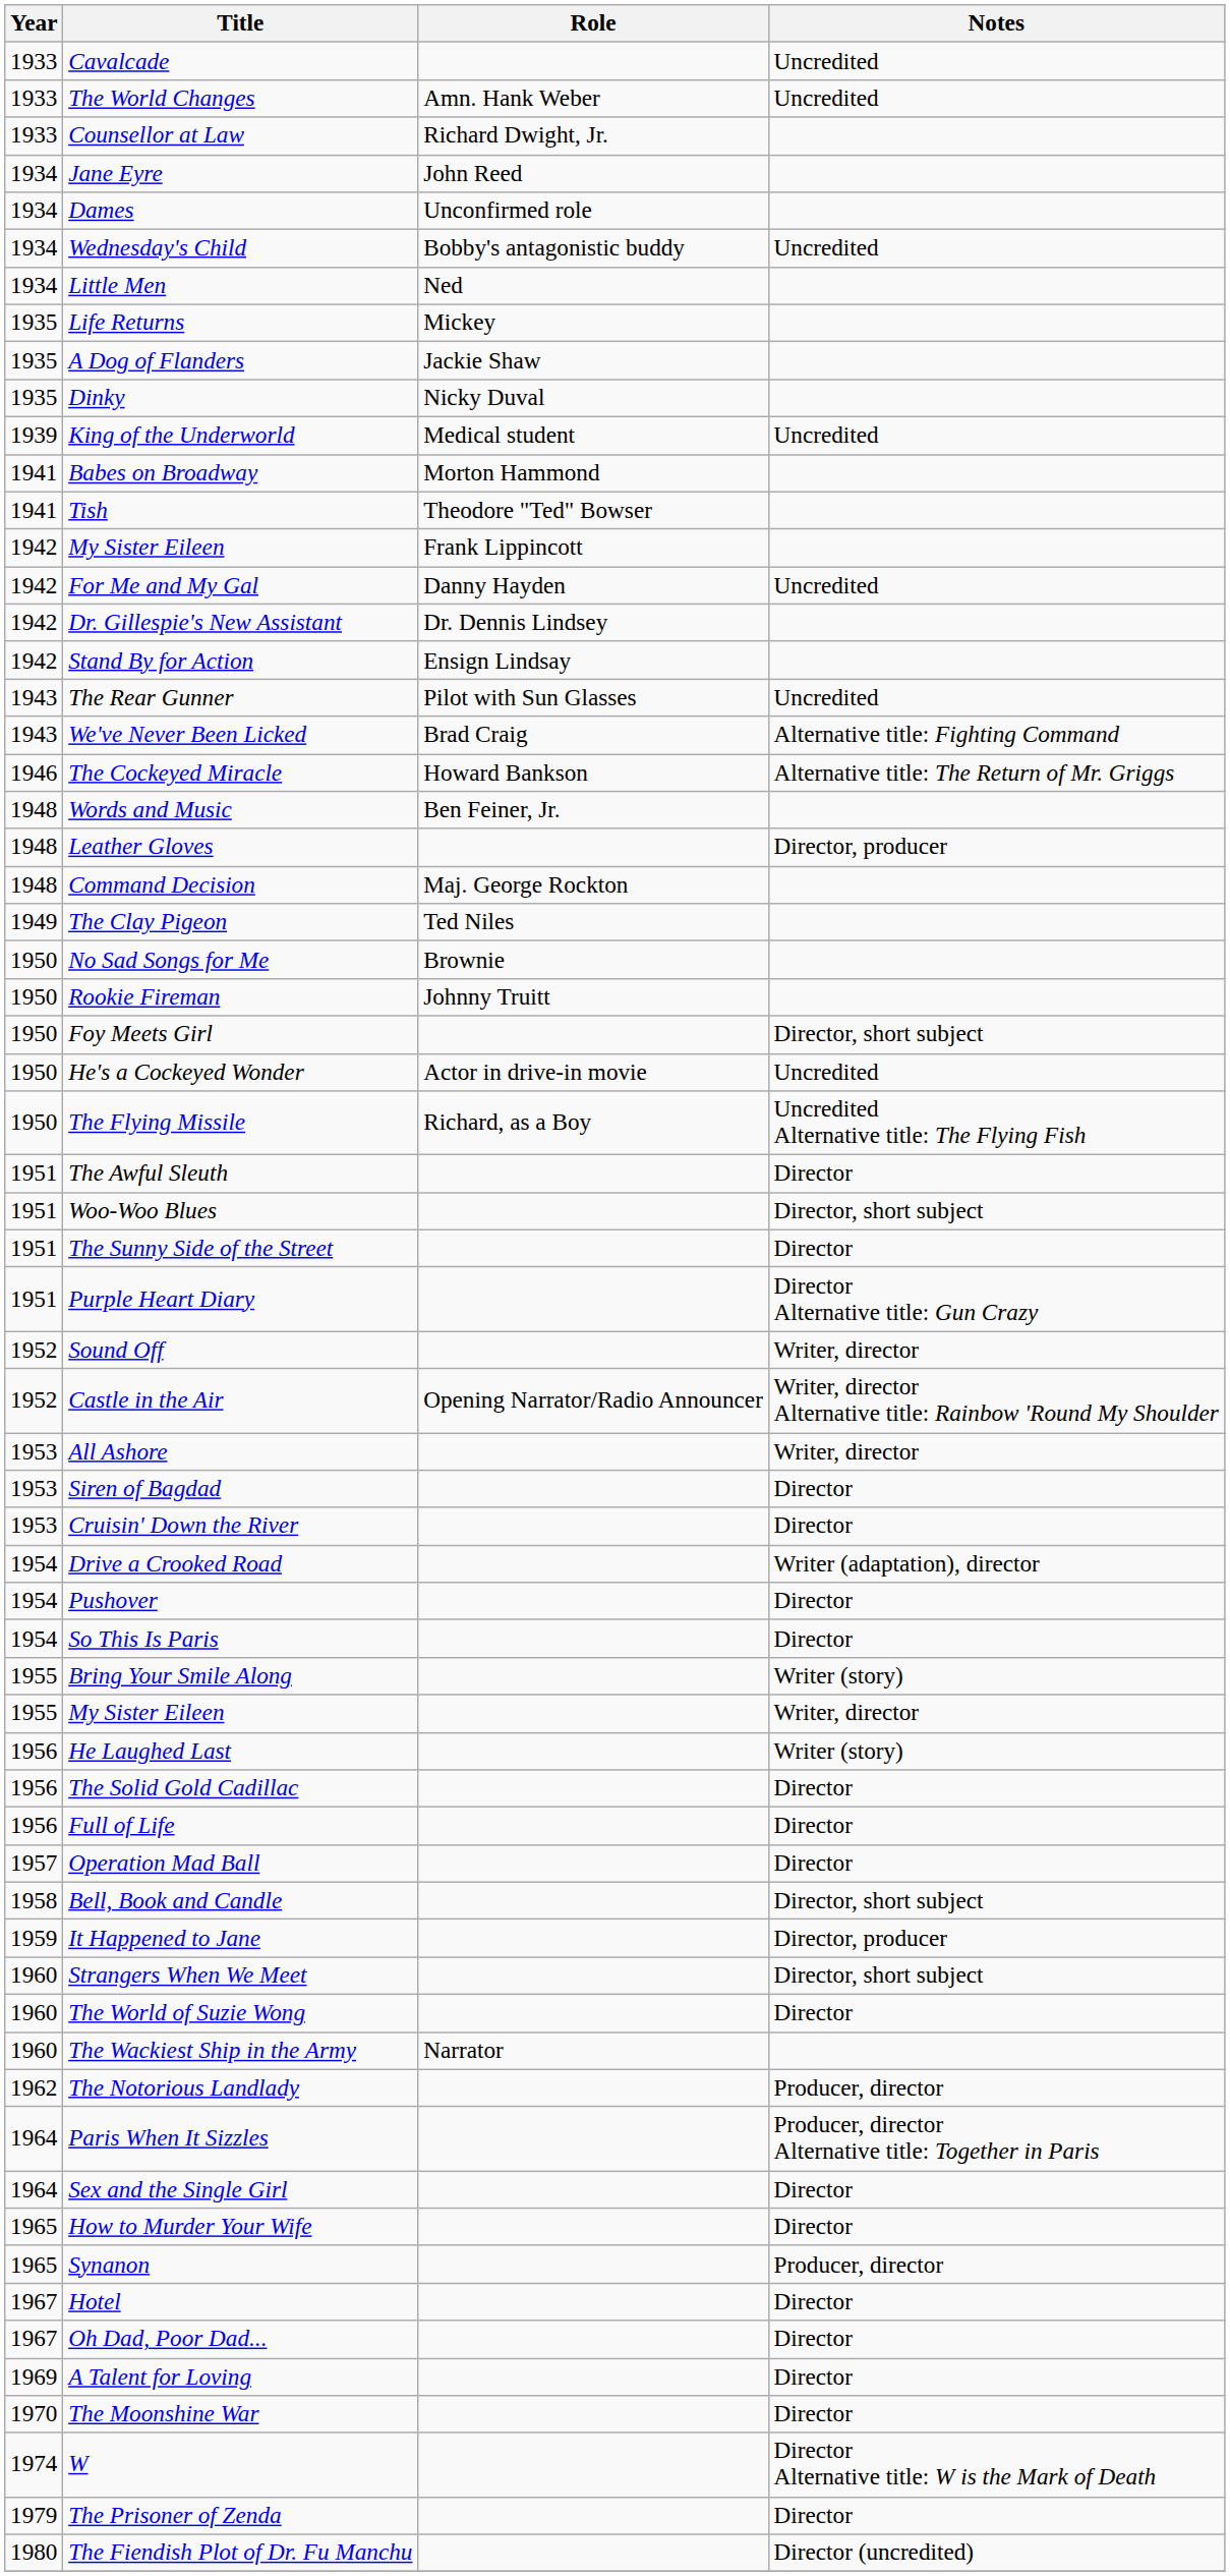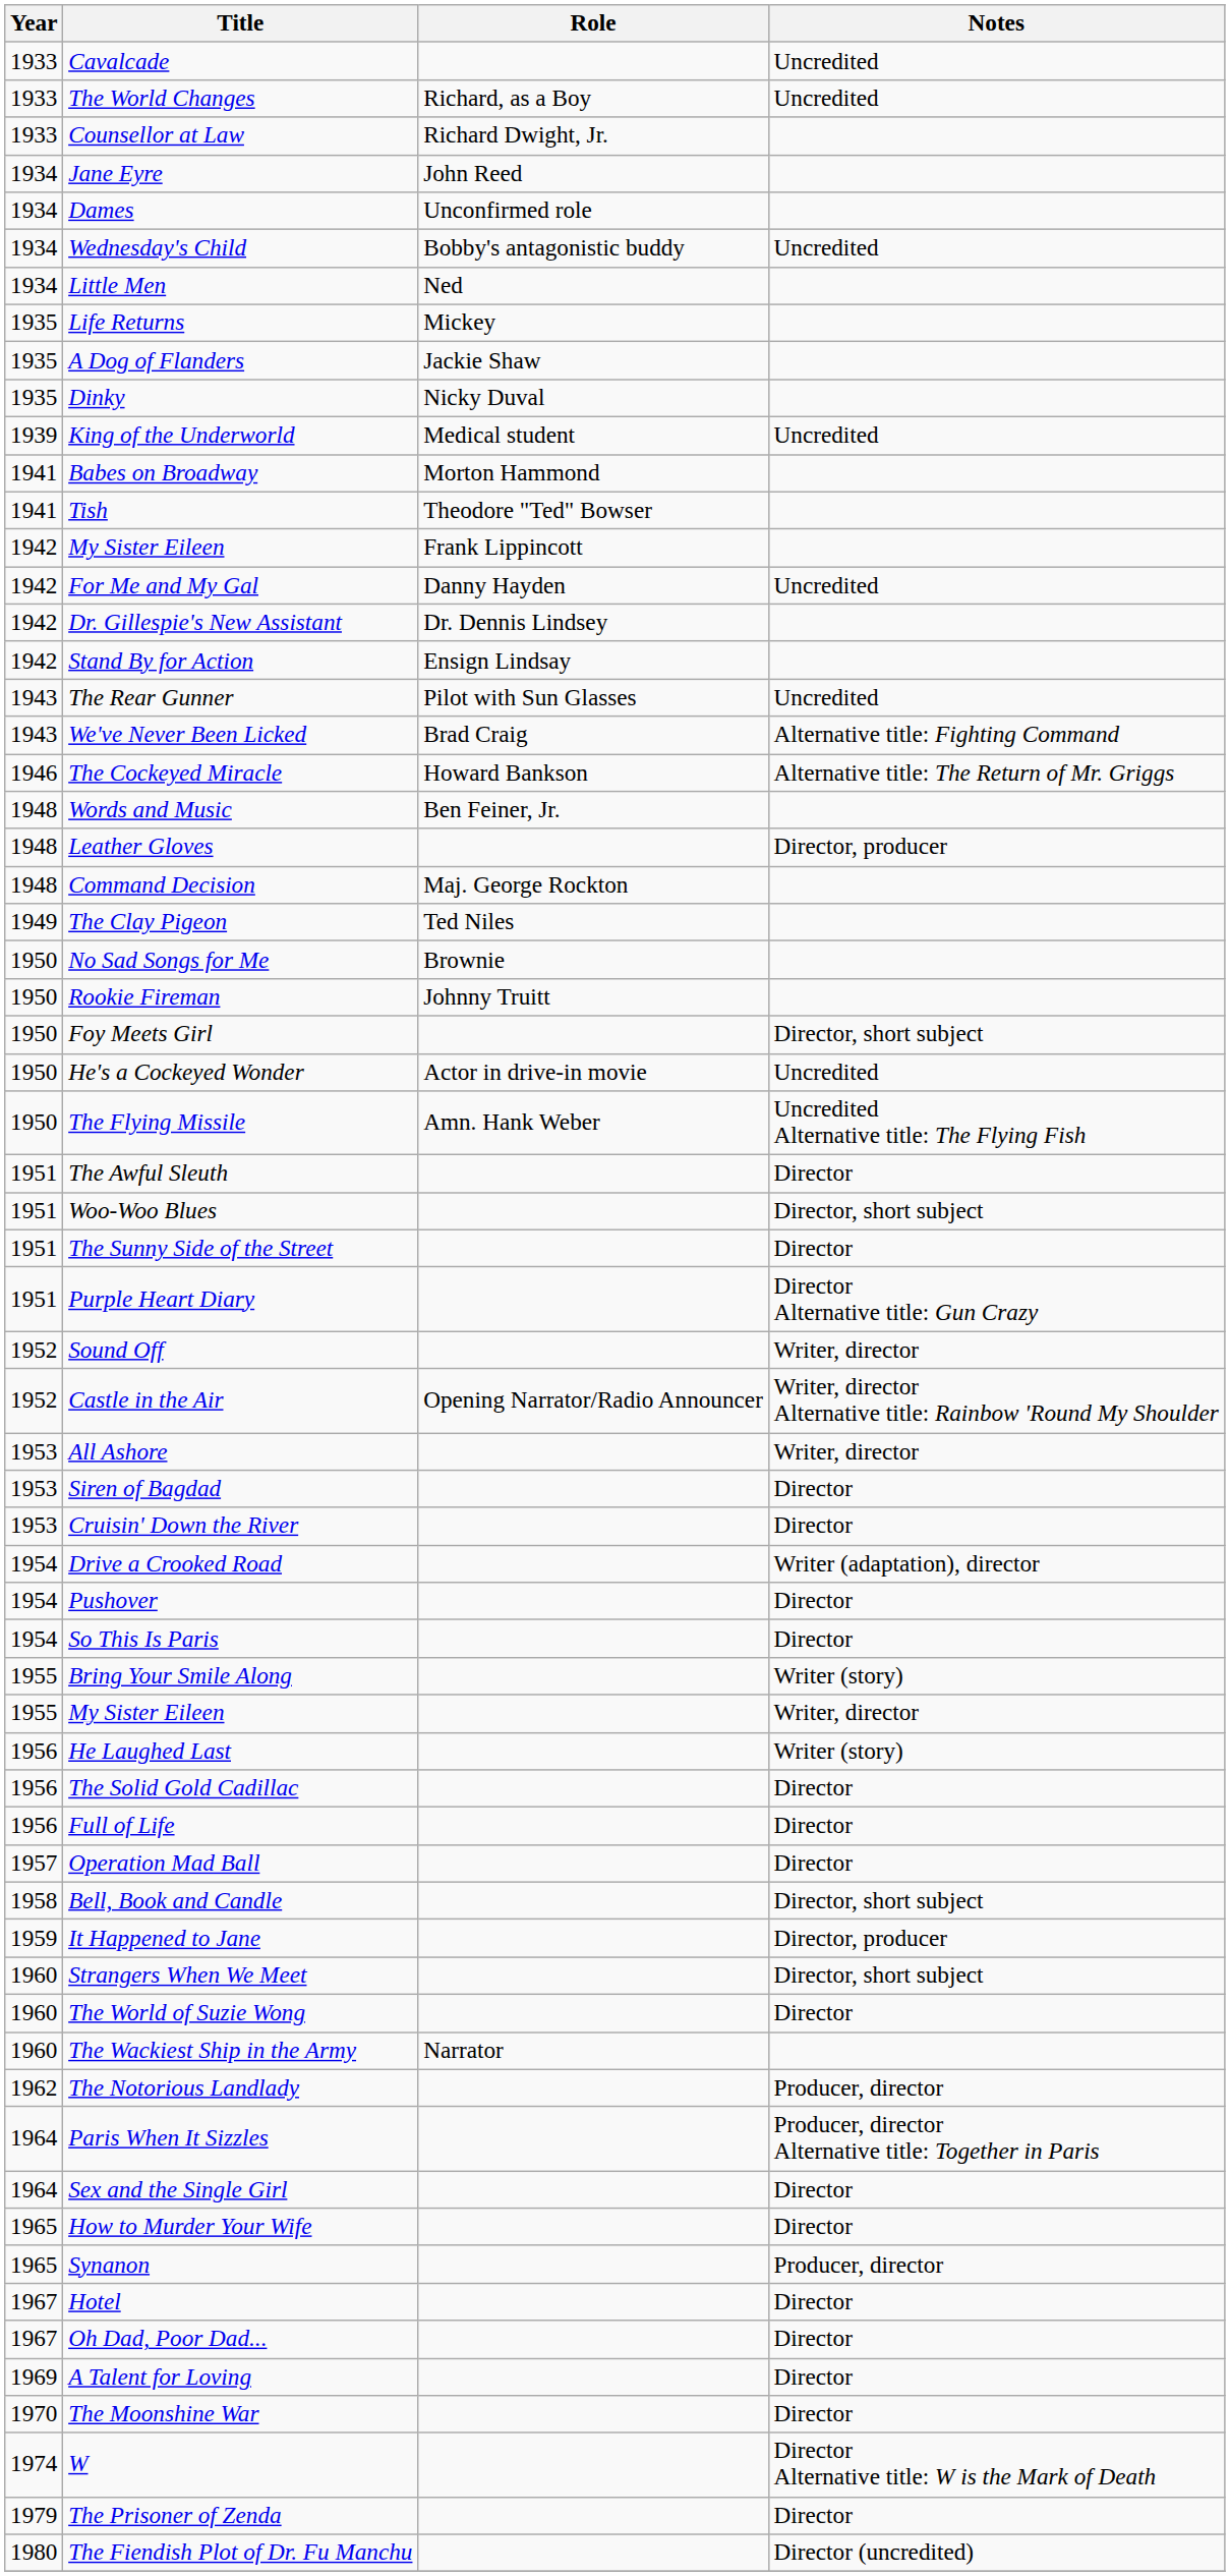The World Changes | Role: Amn. Hank Weber -> Richard, as a Boy
The Flying Missile | Role: Richard, as a Boy -> Amn. Hank Weber
